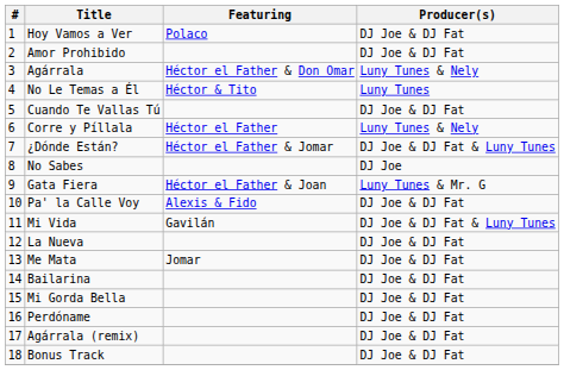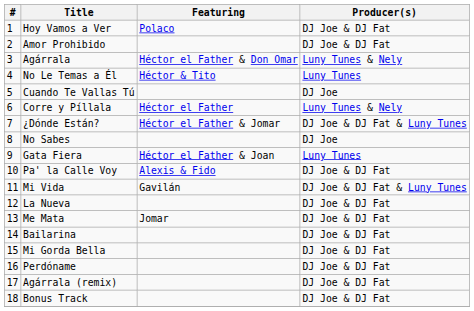Cuando Te Vallas Tú | Producer(s): DJ Joe & DJ Fat -> DJ Joe
Gata Fiera | Producer(s): Luny Tunes & Mr. G -> Luny Tunes
